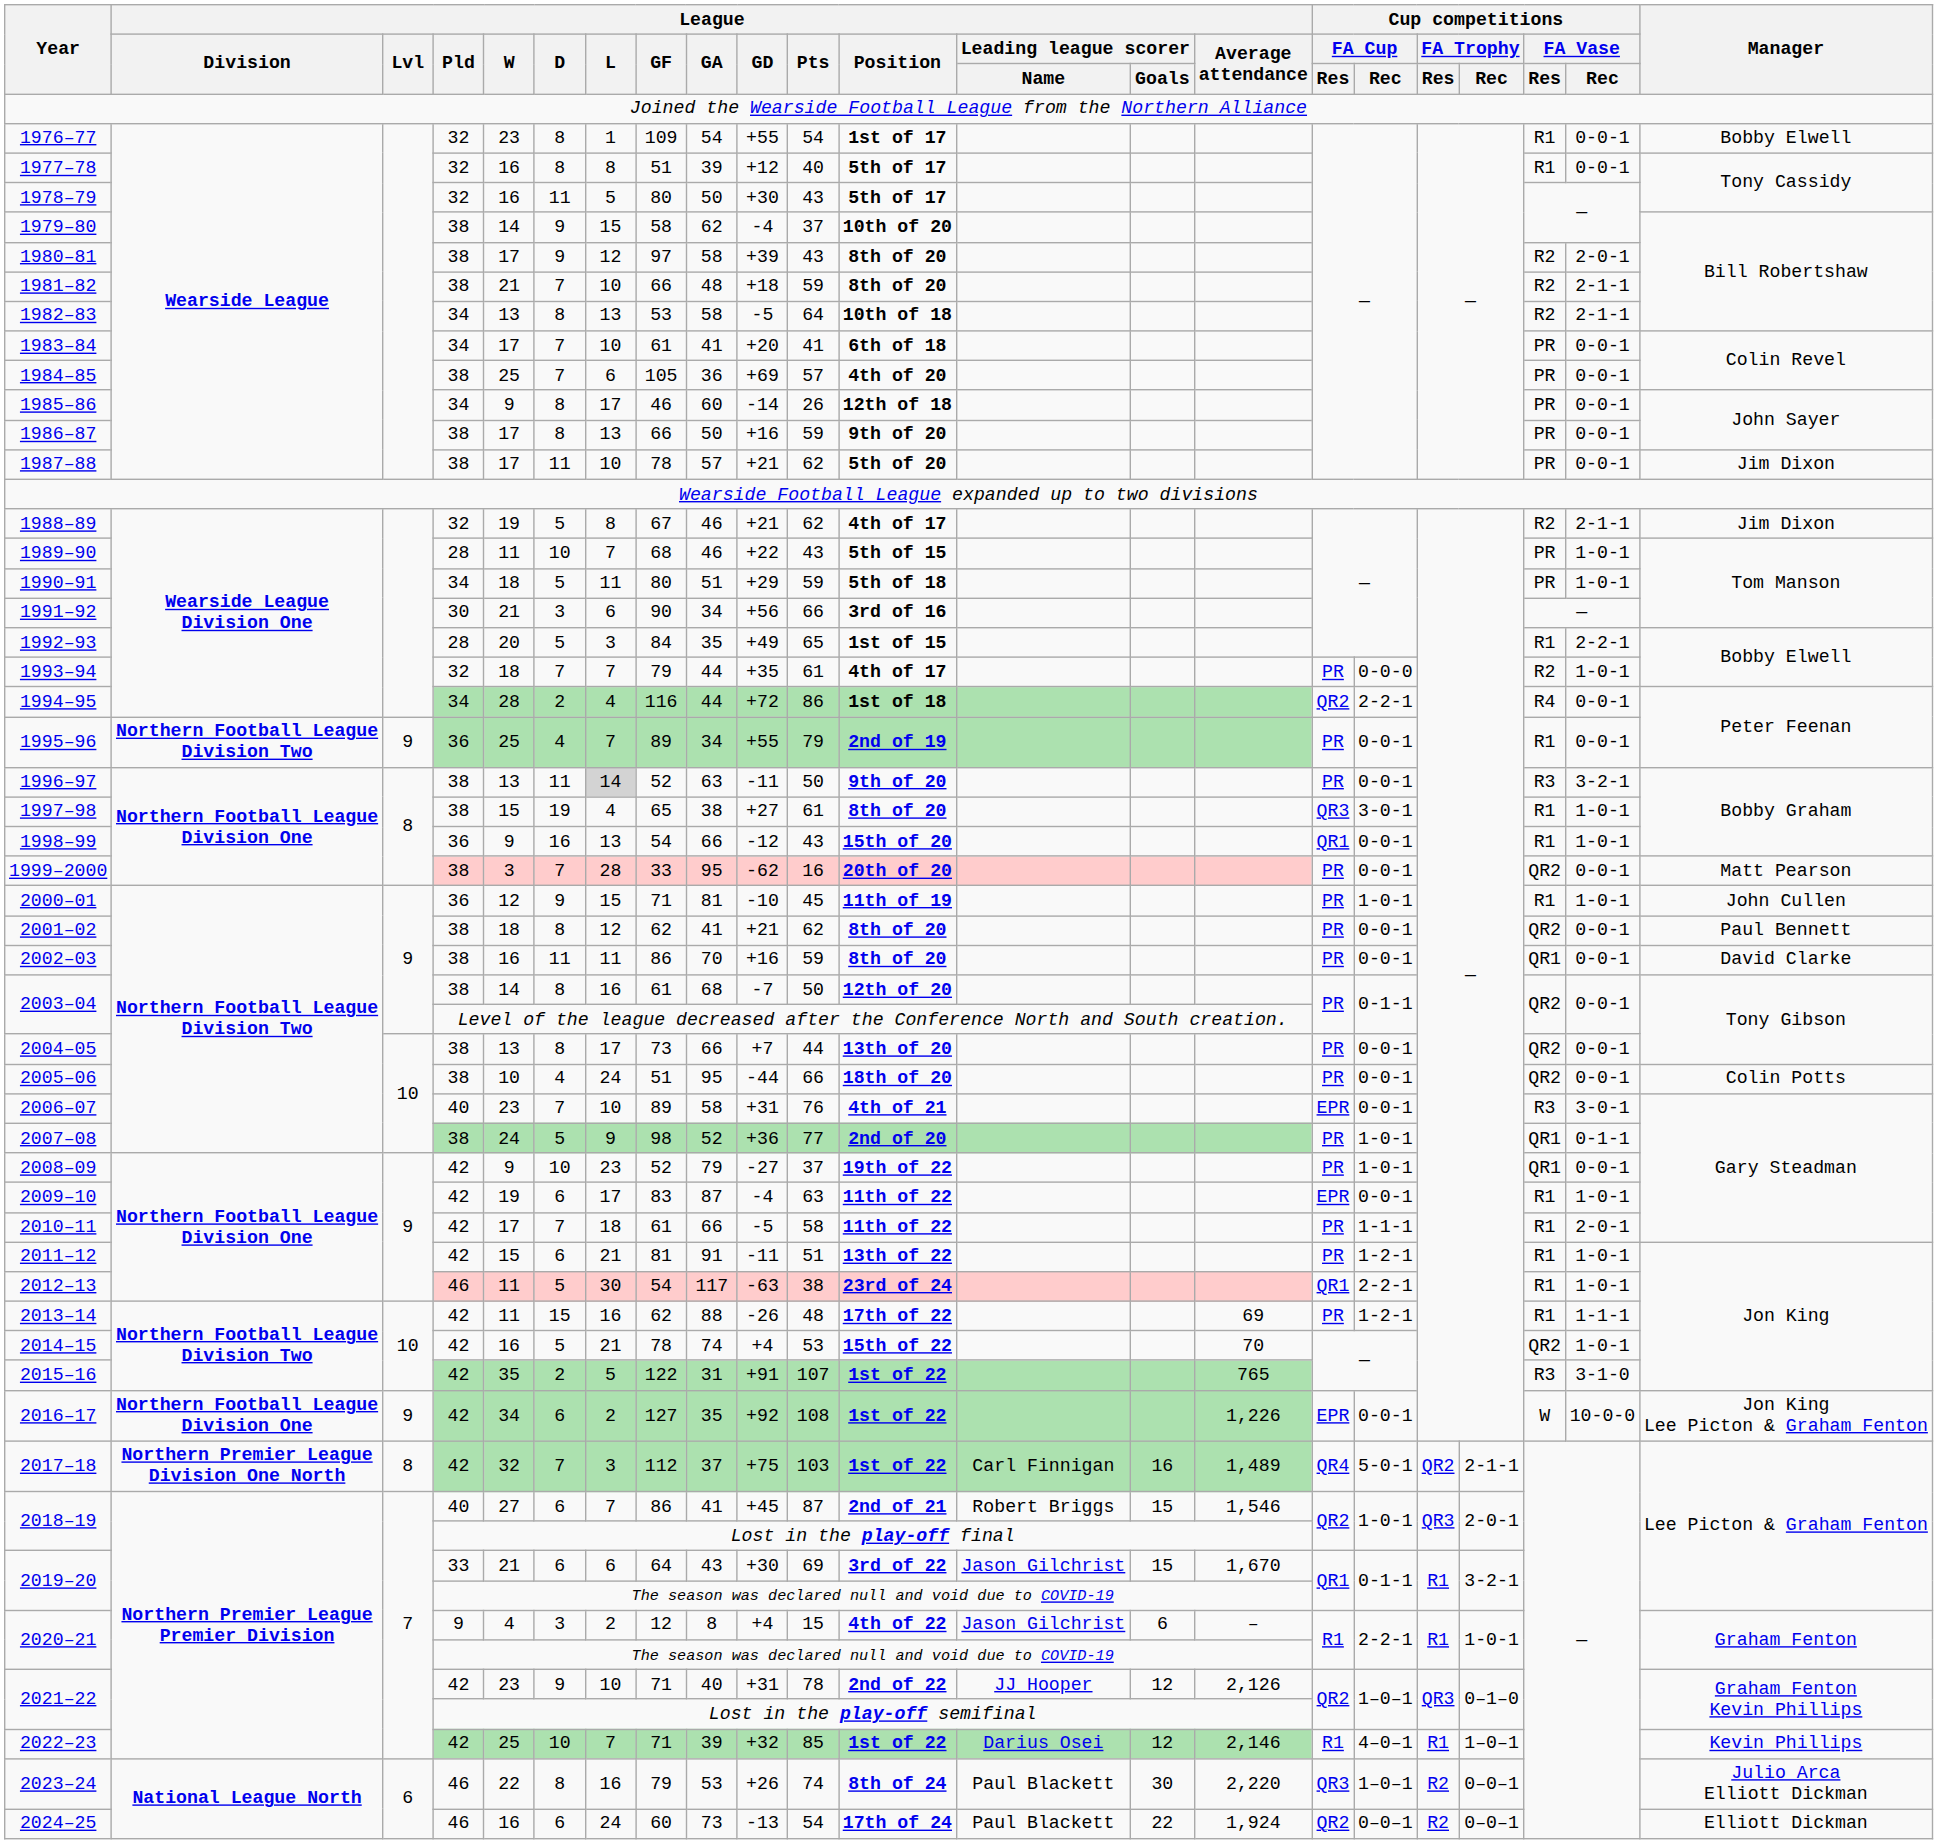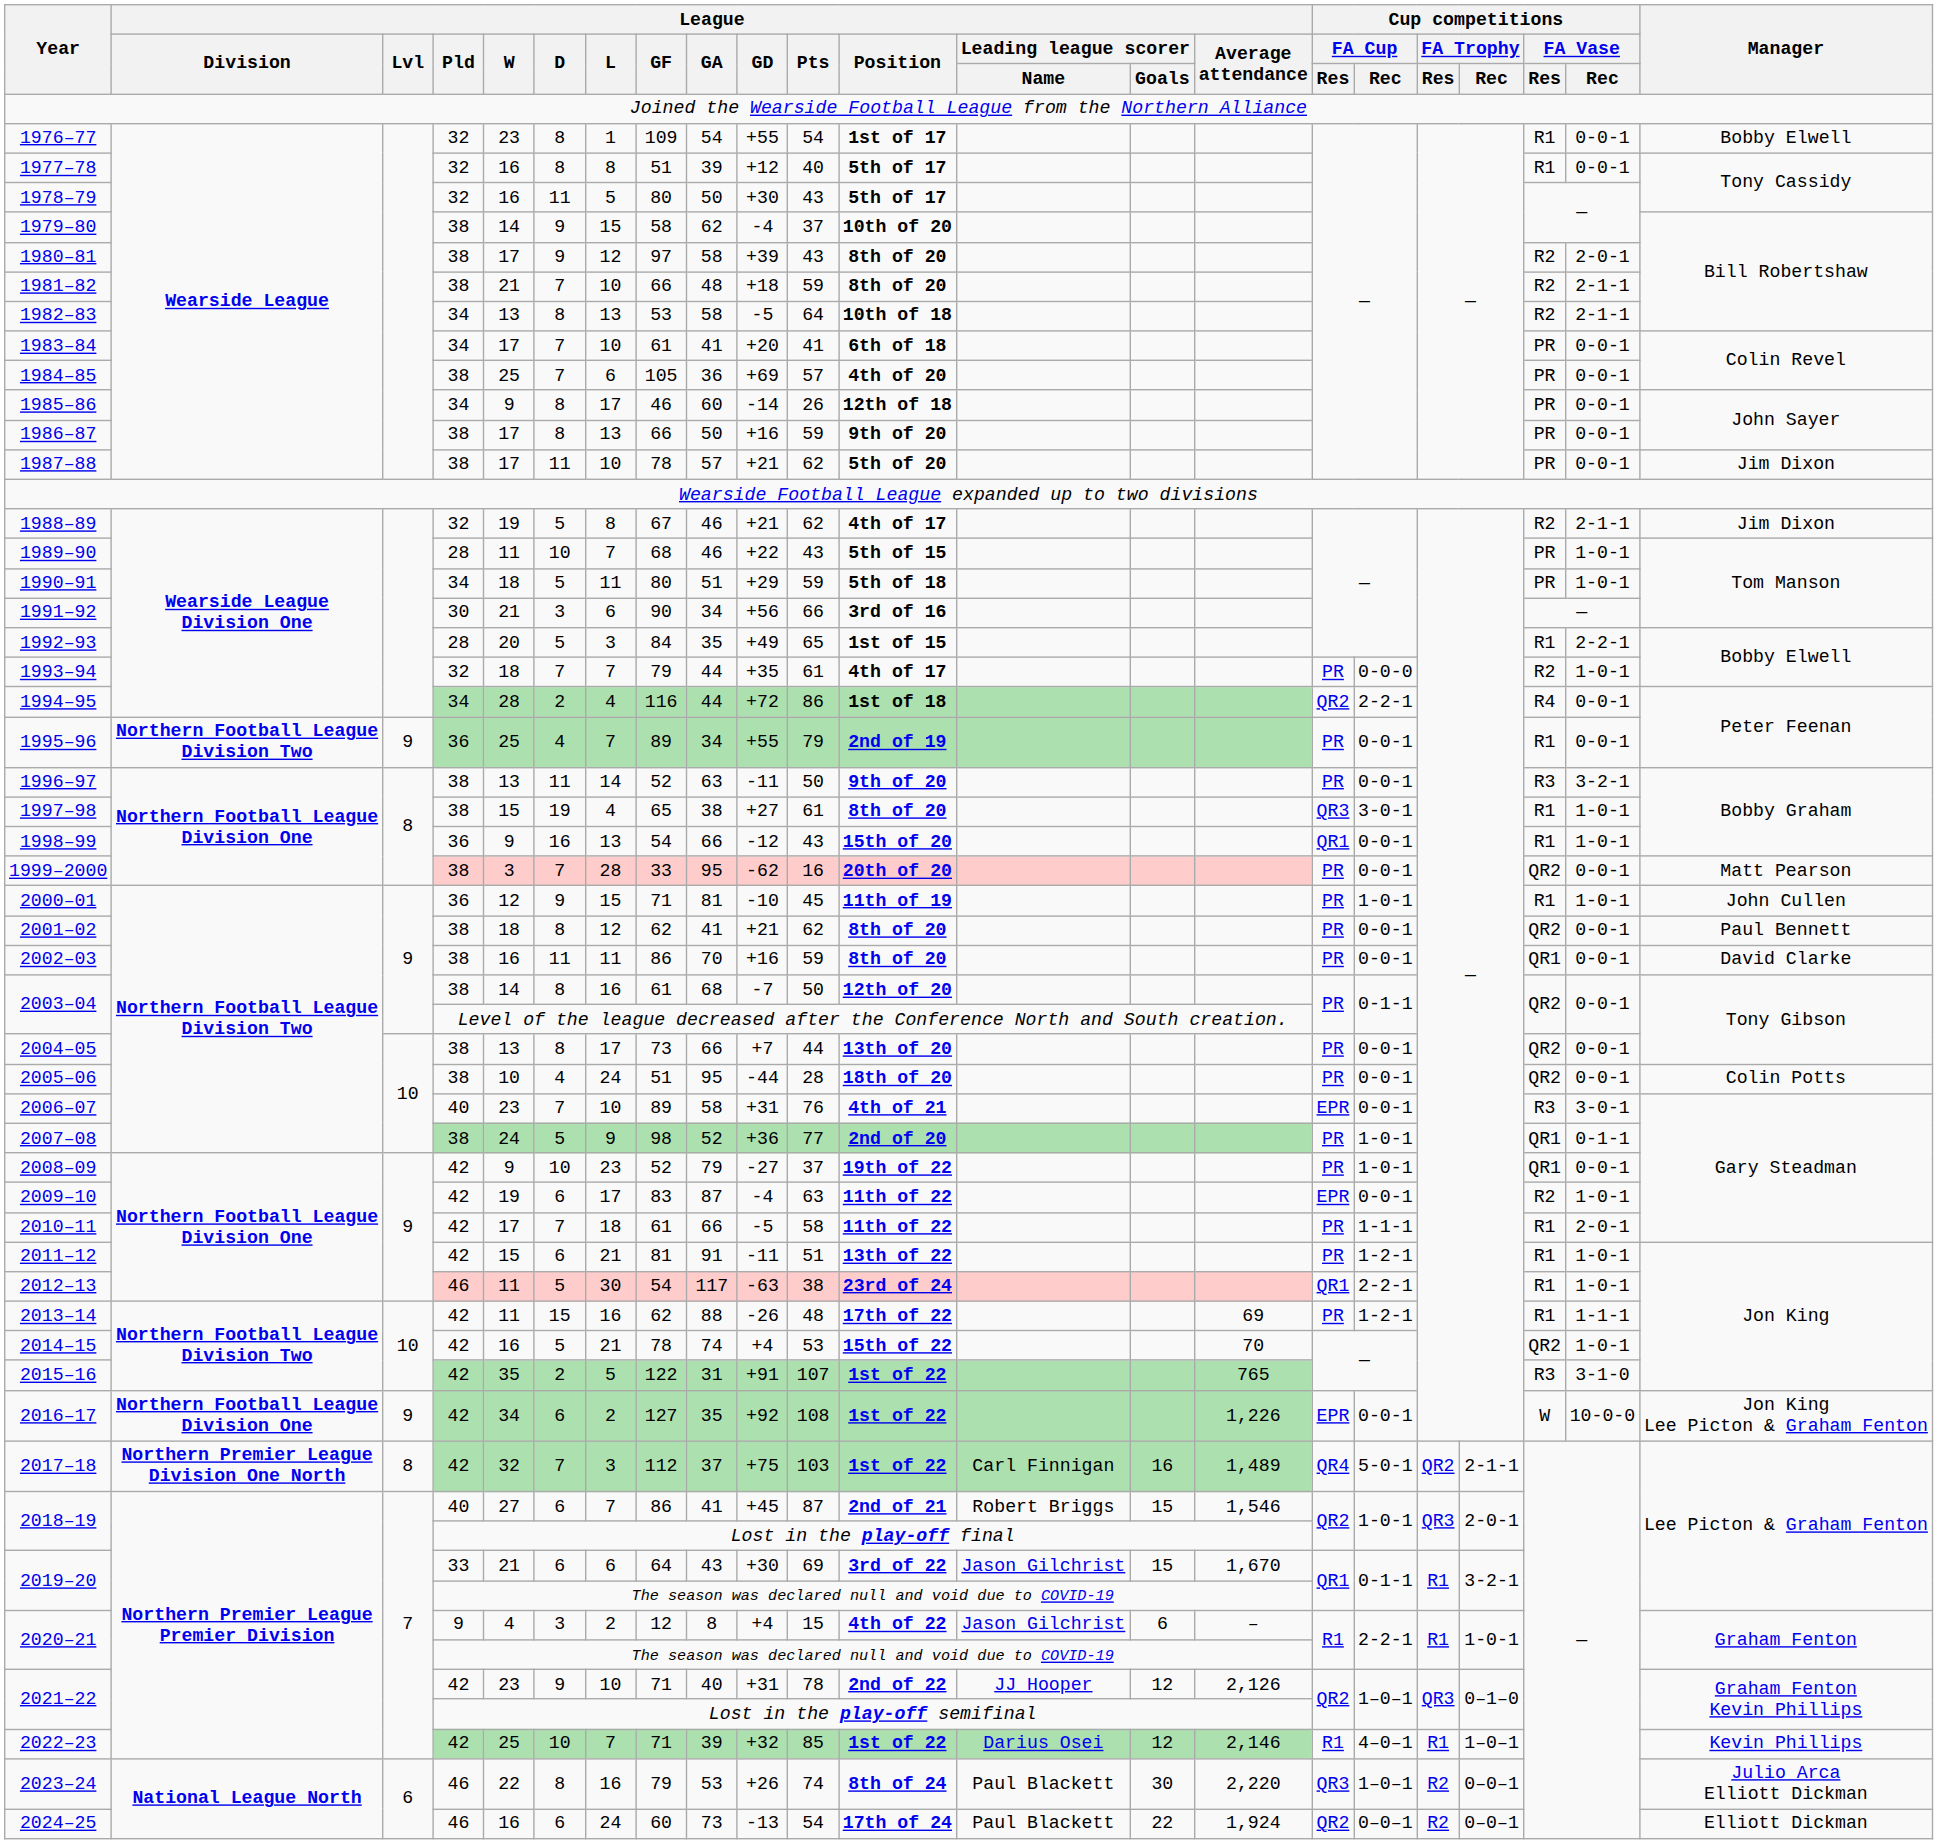1996–97 | League / L: lightgrey background -> no background
2005–06 | League / Pts: 66 -> 28
2009–10 | Cup competitions / FA Vase / Res: R1 -> R2
